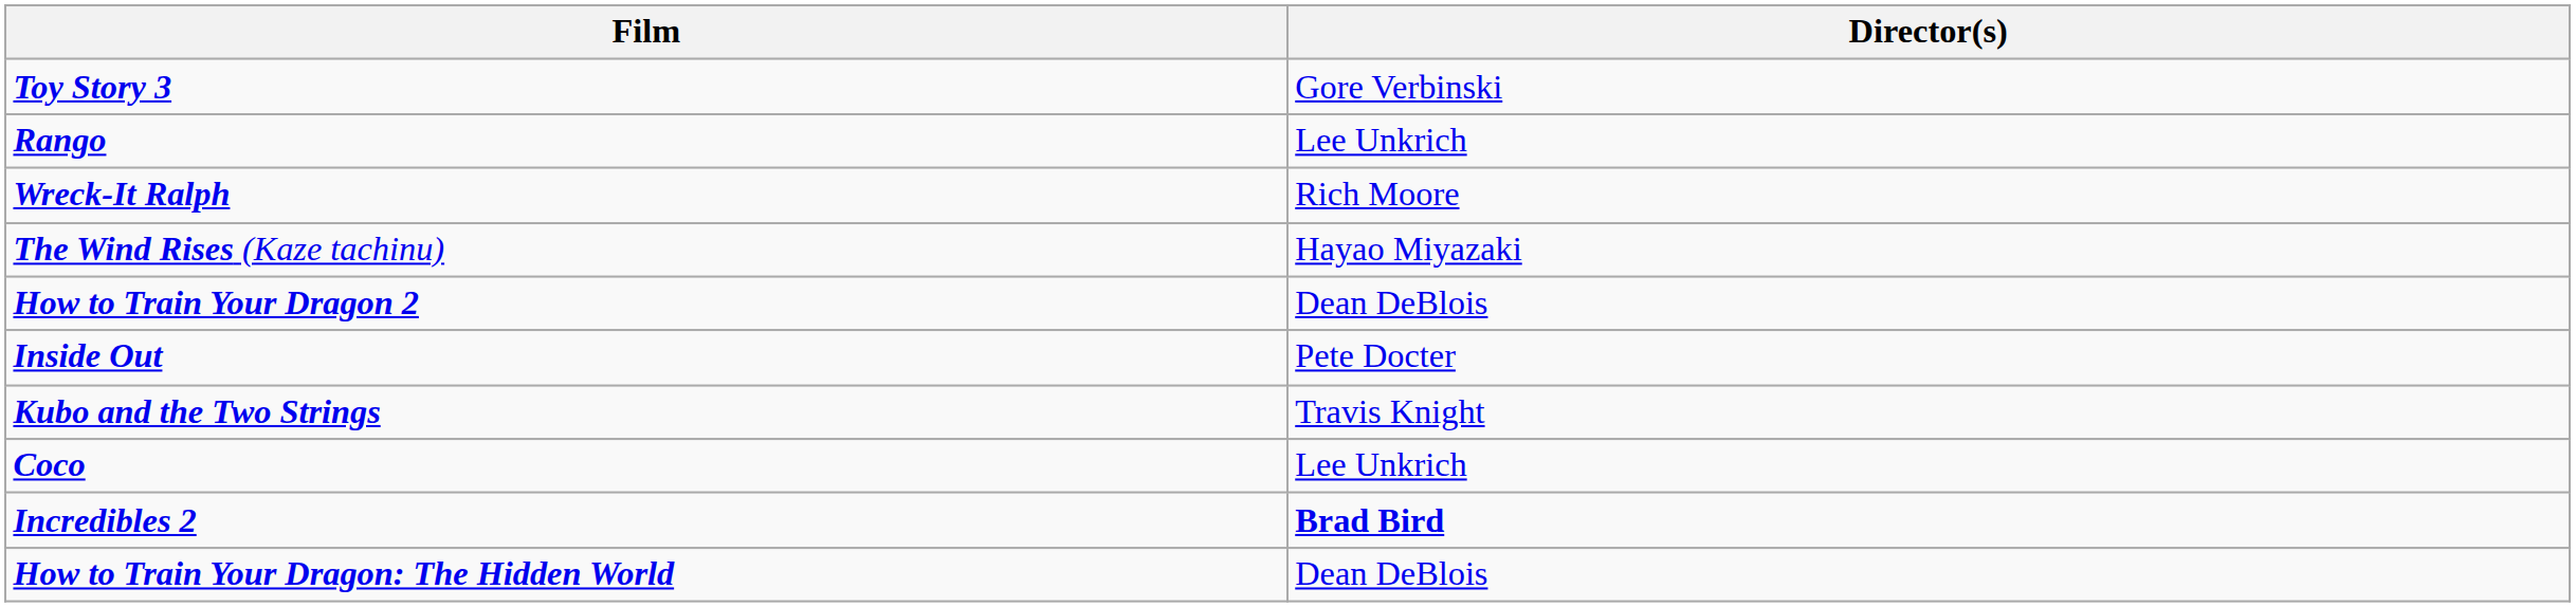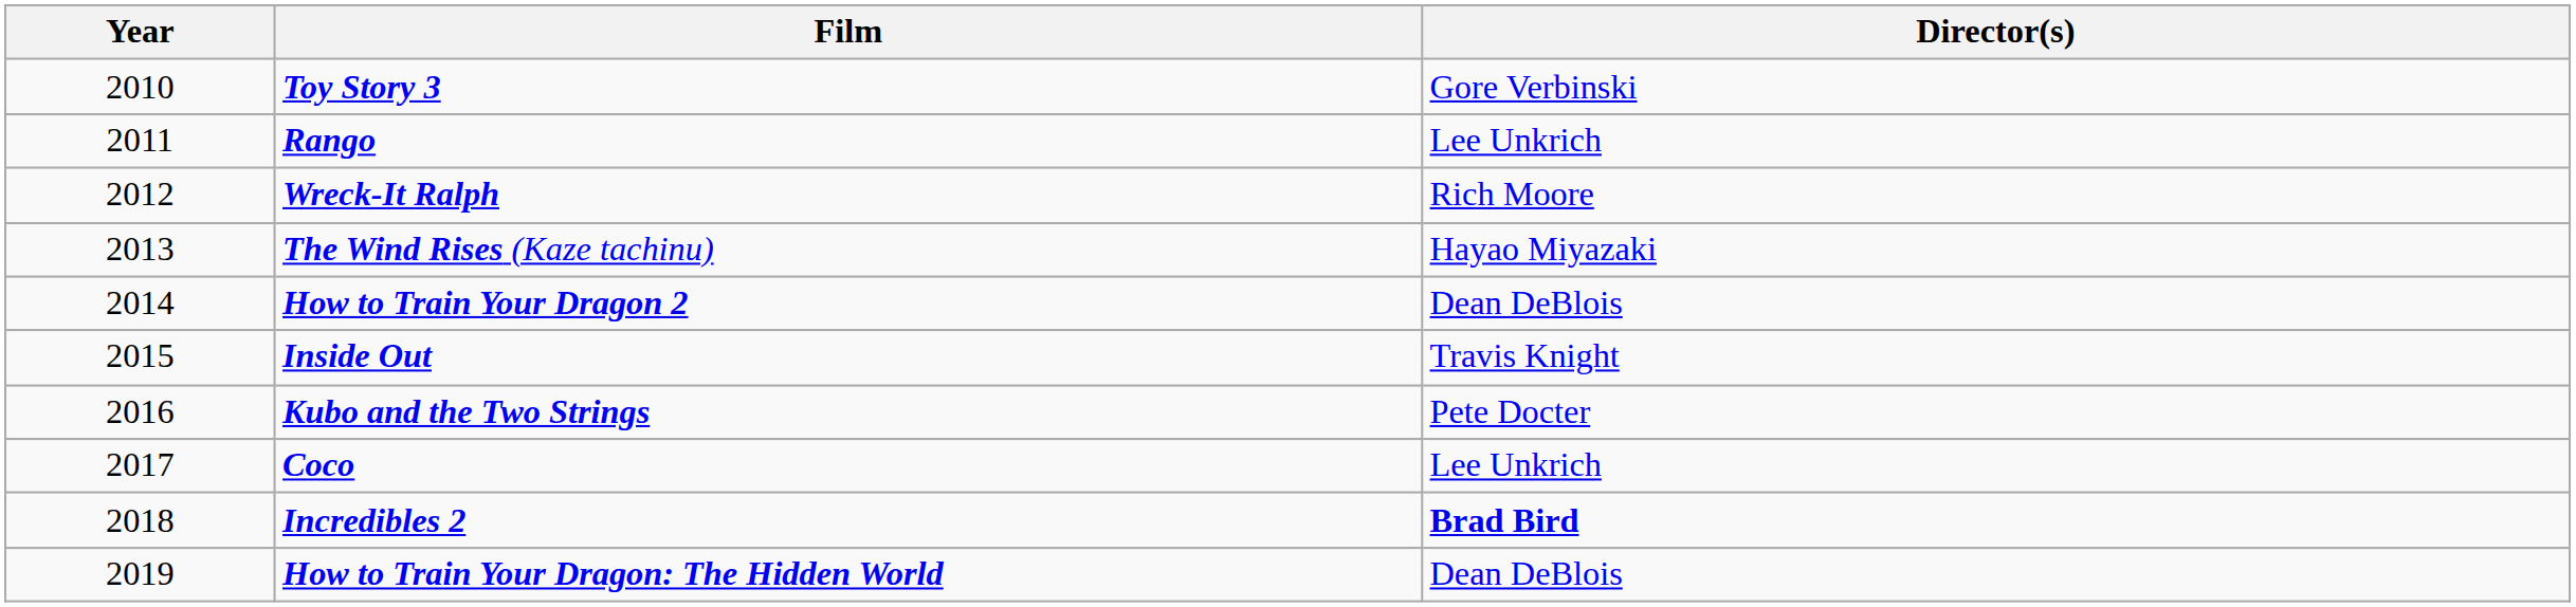+ column: Year | 2010 | 2011 | 2012 | 2013 | 2014 | 2015 | 2016 | 2017 | 2018 | 2019
Inside Out | Director(s): Pete Docter -> Travis Knight
Kubo and the Two Strings | Director(s): Travis Knight -> Pete Docter
